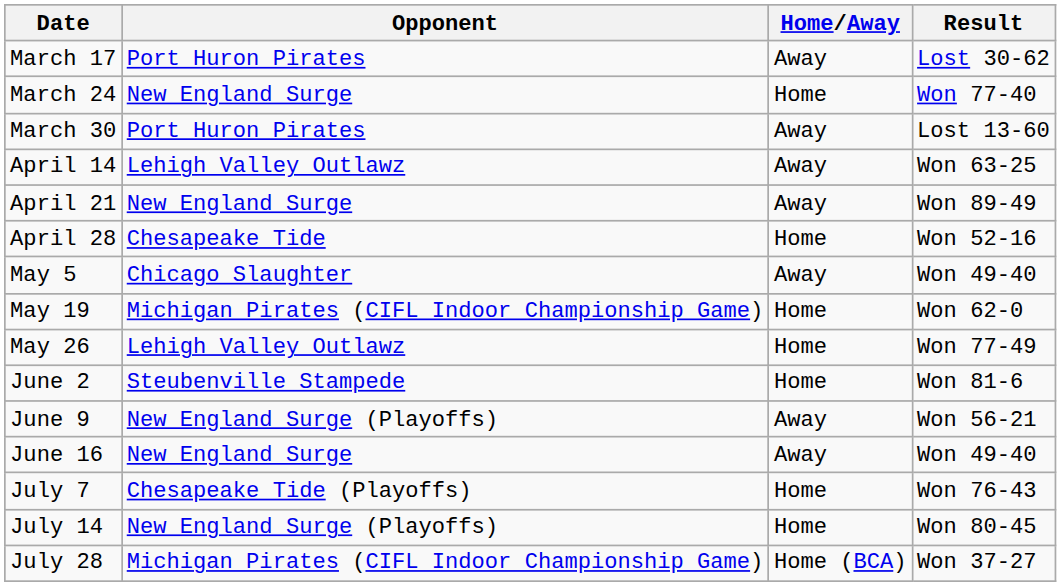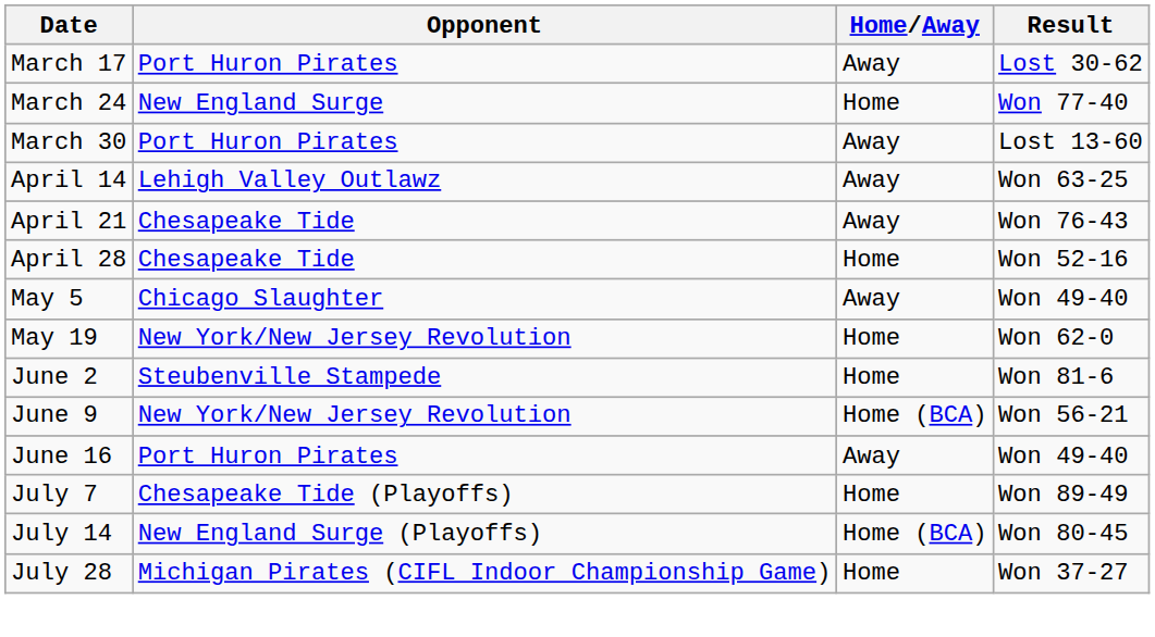April 21 | Opponent: New England Surge -> Chesapeake Tide
April 21 | Result: Won 89-49 -> Won 76-43
May 19 | Opponent: Michigan Pirates (CIFL Indoor Championship Game) -> New York/New Jersey Revolution
- row: May 26 | Lehigh Valley Outlawz | Home | Won 77-49
June 9 | Opponent: New England Surge (Playoffs) -> New York/New Jersey Revolution
June 9 | Home/Away: Away -> Home (BCA)
June 16 | Opponent: New England Surge -> Port Huron Pirates
July 7 | Result: Won 76-43 -> Won 89-49
July 14 | Home/Away: Home -> Home (BCA)
July 28 | Home/Away: Home (BCA) -> Home
